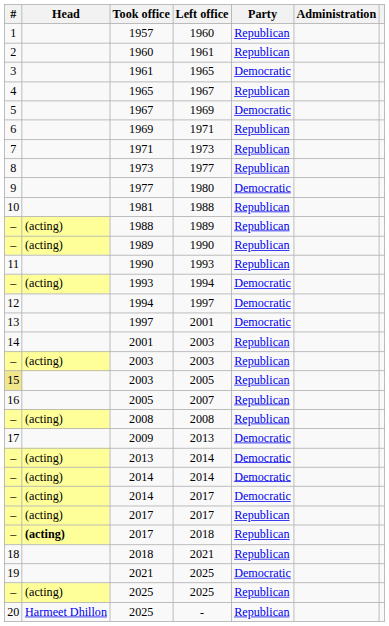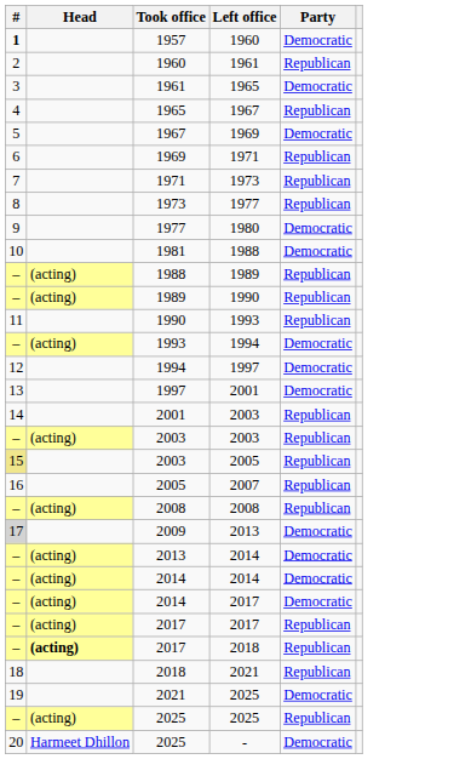- column: Administration
1957 | #: normal -> bold
1957 | Party: Republican -> Democratic
1981 | Party: Republican -> Democratic
2009 | #: no background -> lightgrey background
2025 / - | Party: Republican -> Democratic
